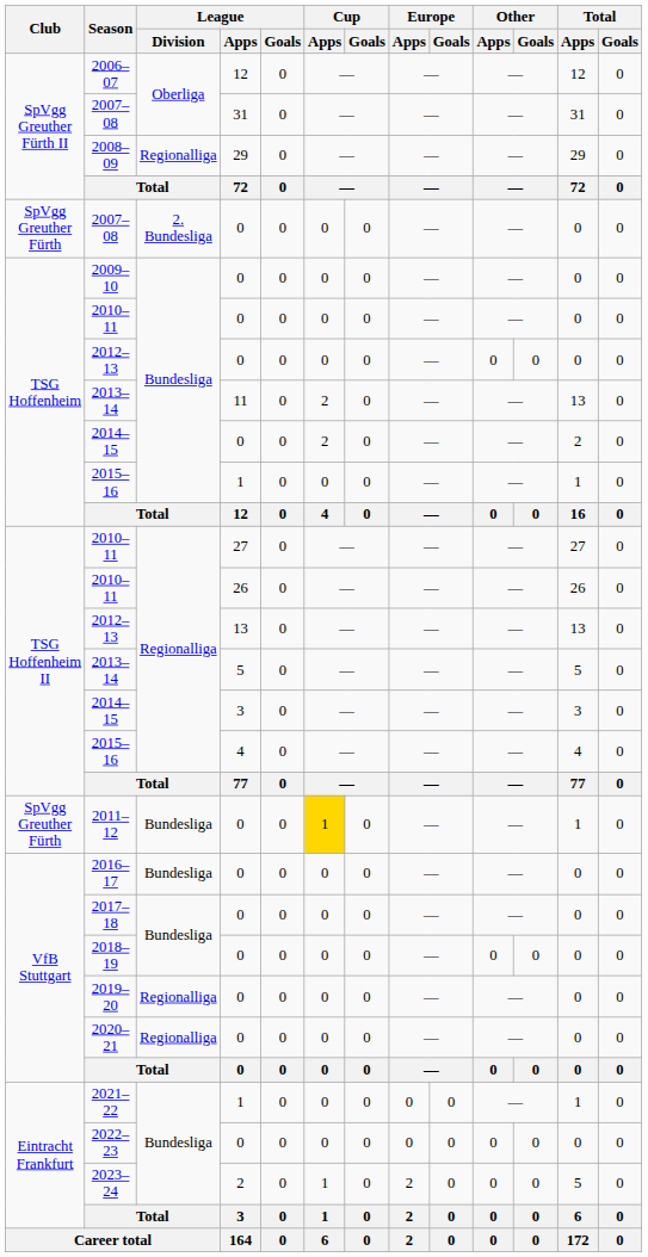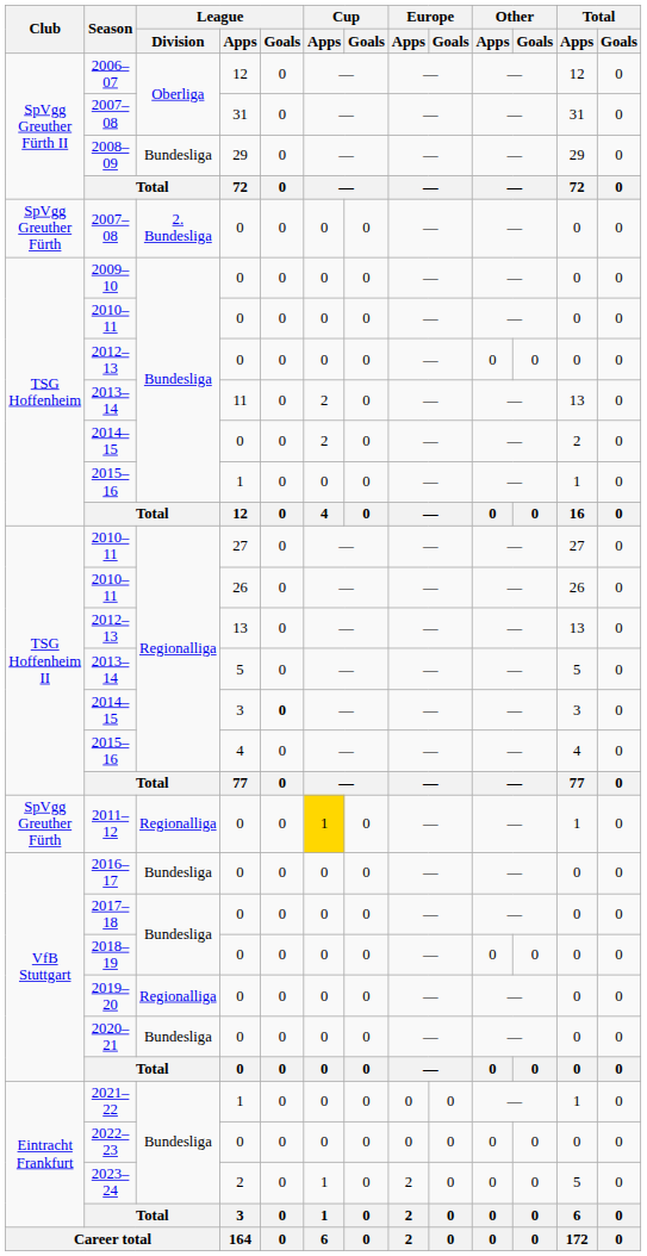2008–09 | League / Division: Regionalliga -> Bundesliga
2014–15 / 3 | League / Goals: normal -> bold
2011–12 | League / Division: Bundesliga -> Regionalliga
2020–21 | League / Division: Regionalliga -> Bundesliga
